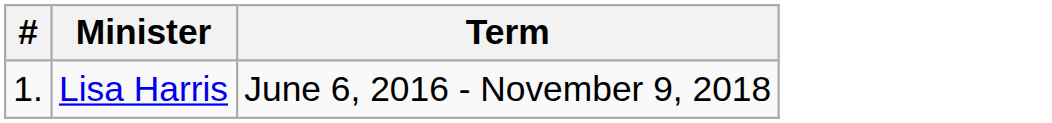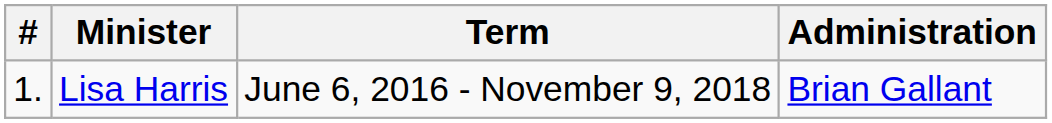+ column: Administration | Brian Gallant
